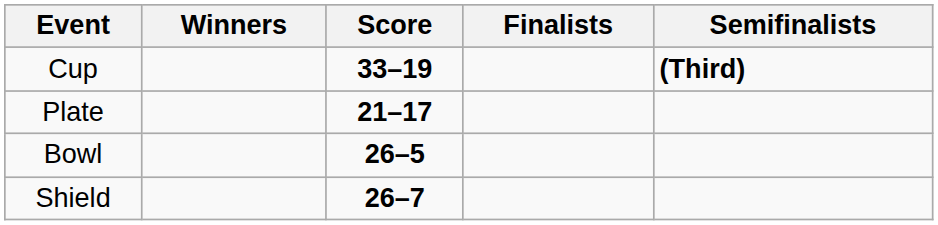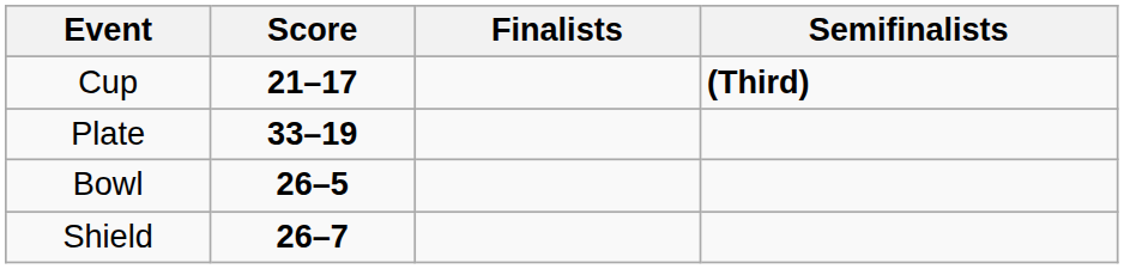- column: Winners
Cup | Score: 33–19 -> 21–17
Plate | Score: 21–17 -> 33–19
